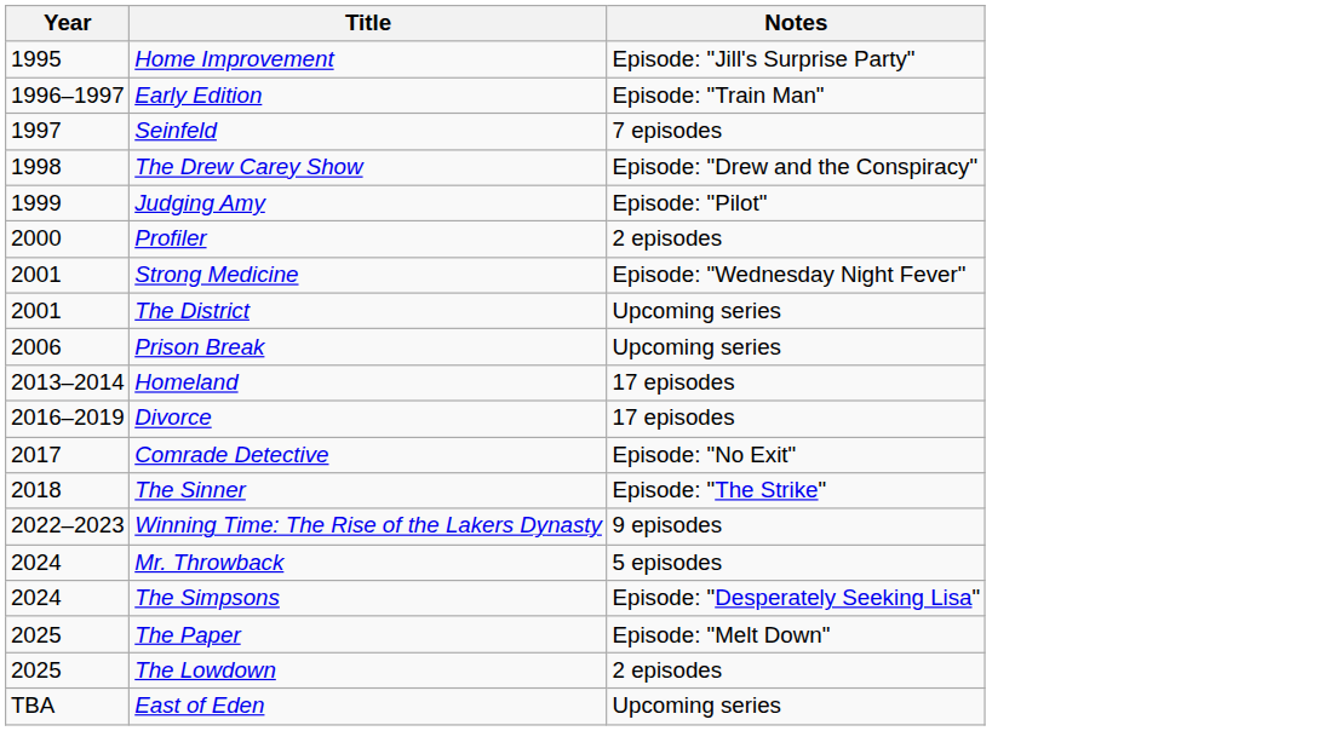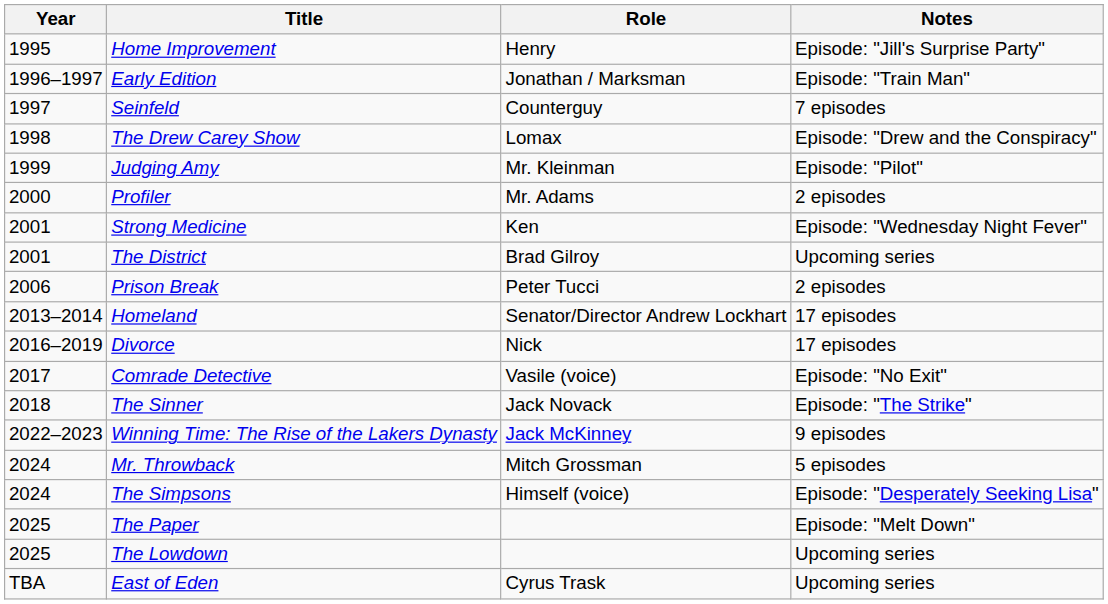+ column: Role | Henry | Jonathan / Marksman | Counterguy | Lomax | Mr. Kleinman | Mr. Adams | Ken | Brad Gilroy | Peter Tucci | Senator/Director Andrew Lockhart | Nick | Vasile (voice) | Jack Novack | Jack McKinney | Mitch Grossman | Himself (voice) | Cyrus Trask
Prison Break | Notes: Upcoming series -> 2 episodes
The Lowdown | Notes: 2 episodes -> Upcoming series
